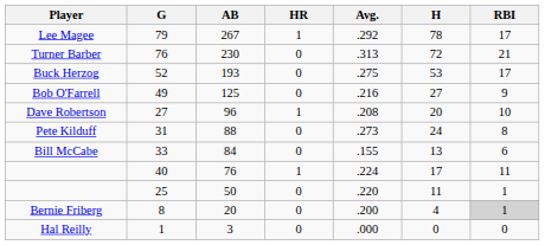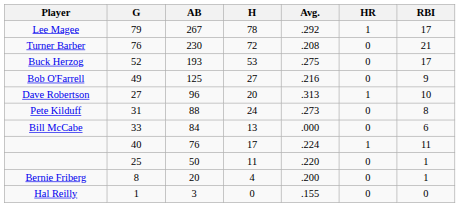columns swapped: H <-> HR
Turner Barber | Avg.: .313 -> .208
Dave Robertson | Avg.: .208 -> .313
Bill McCabe | Avg.: .155 -> .000
Bernie Friberg | RBI: lightgrey background -> no background
Hal Reilly | Avg.: .000 -> .155
